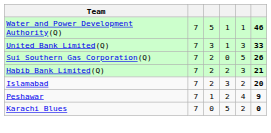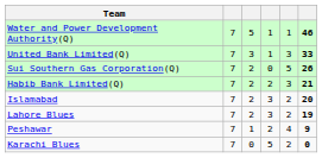+ row: Lahore Blues | 7 | 2 | 3 | 2 | 19
